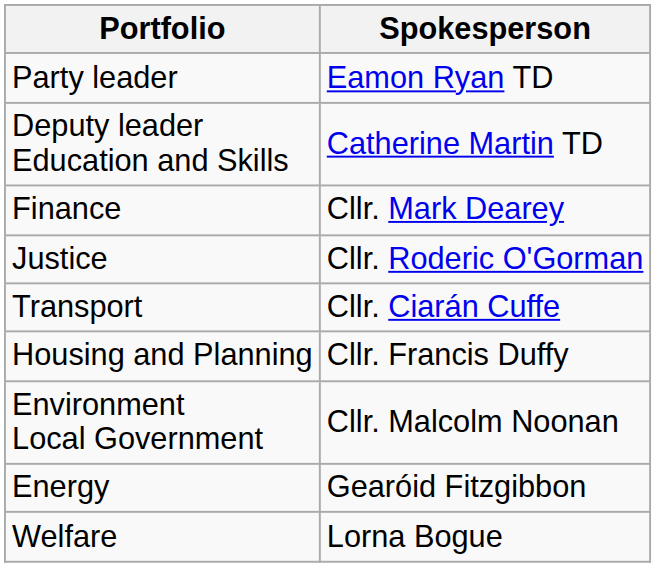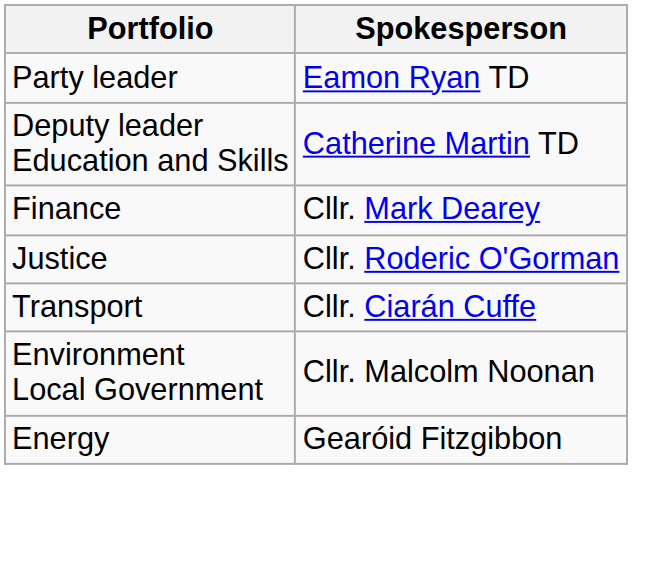- row: Housing and Planning | Cllr. Francis Duffy
- row: Welfare | Lorna Bogue
